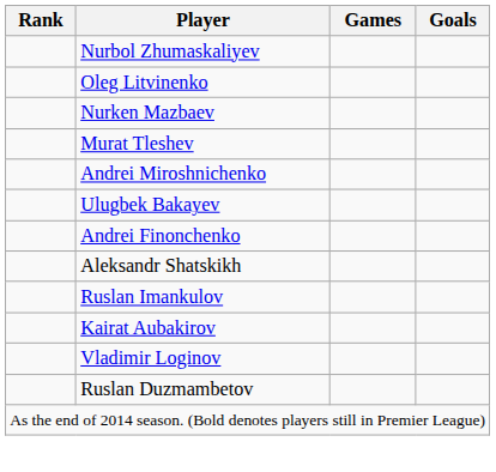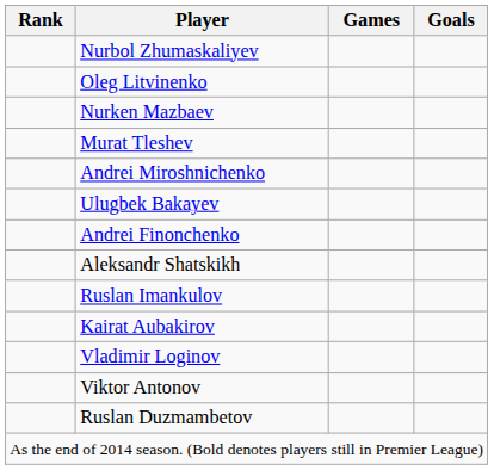+ row: Viktor Antonov
